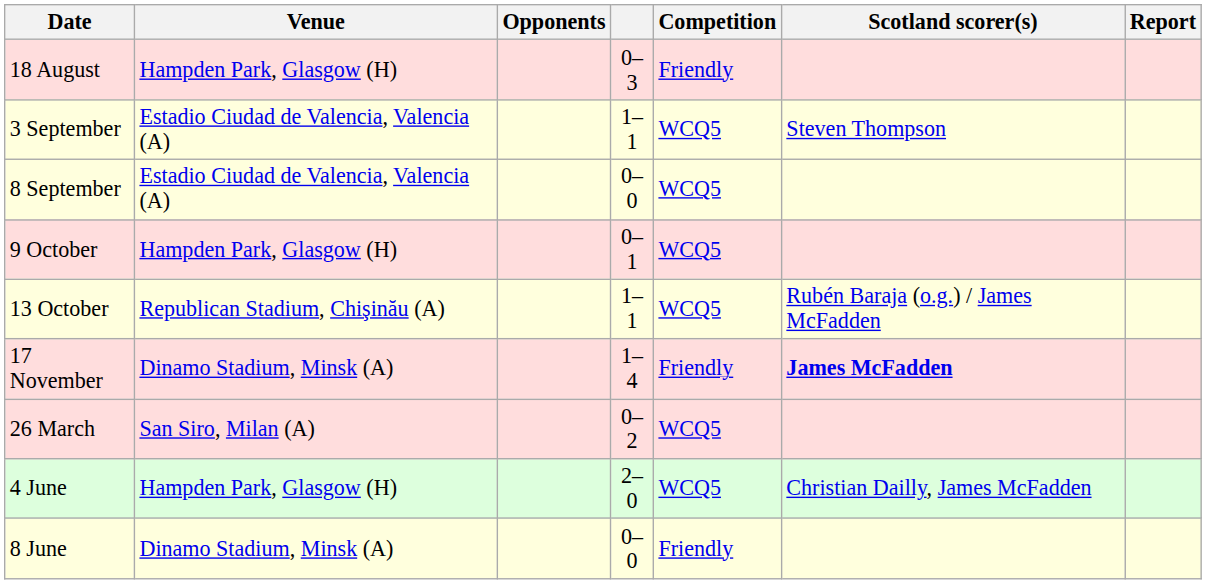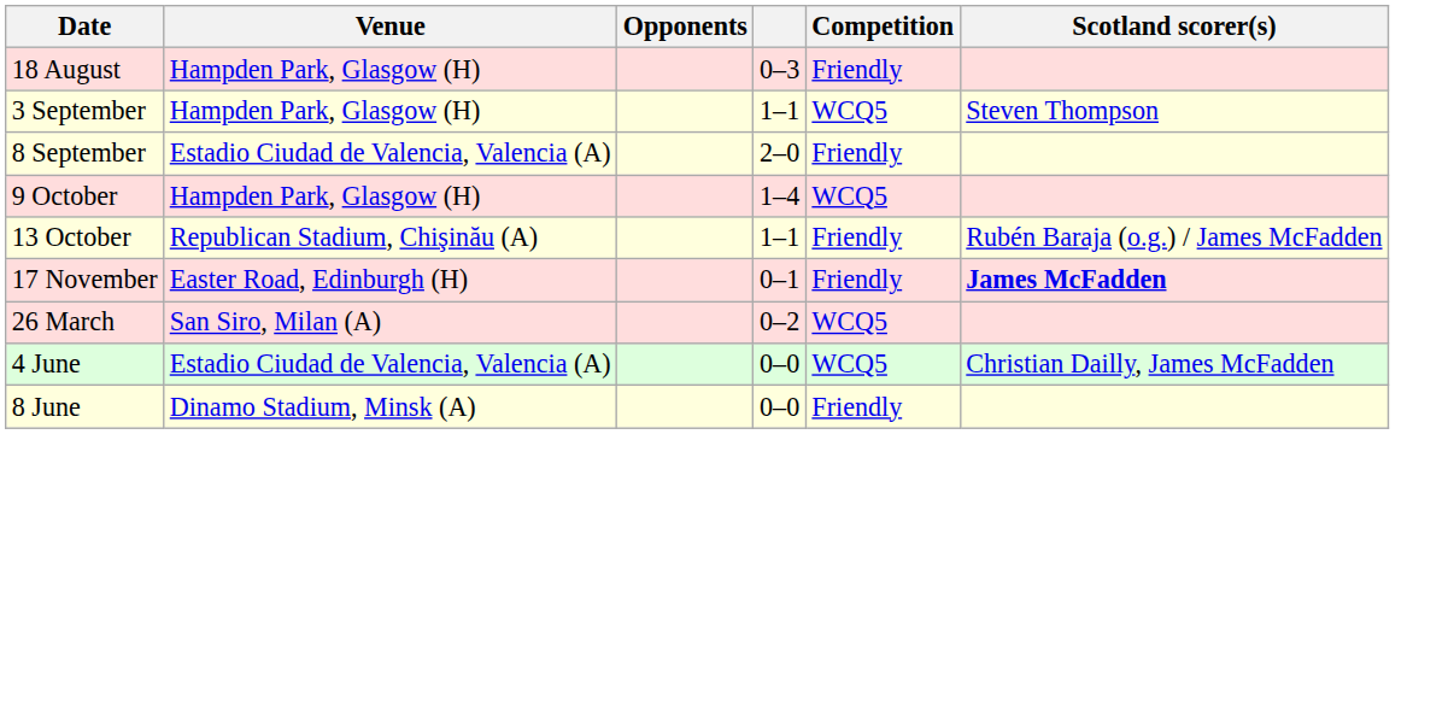- column: Report
3 September | Venue: Estadio Ciudad de Valencia, Valencia (A) -> Hampden Park, Glasgow (H)
8 September | column 4: 0–0 -> 2–0
8 September | Competition: WCQ5 -> Friendly
9 October | column 4: 0–1 -> 1–4
13 October | Competition: WCQ5 -> Friendly
17 November | Venue: Dinamo Stadium, Minsk (A) -> Easter Road, Edinburgh (H)
17 November | column 4: 1–4 -> 0–1
4 June | Venue: Hampden Park, Glasgow (H) -> Estadio Ciudad de Valencia, Valencia (A)
4 June | column 4: 2–0 -> 0–0
